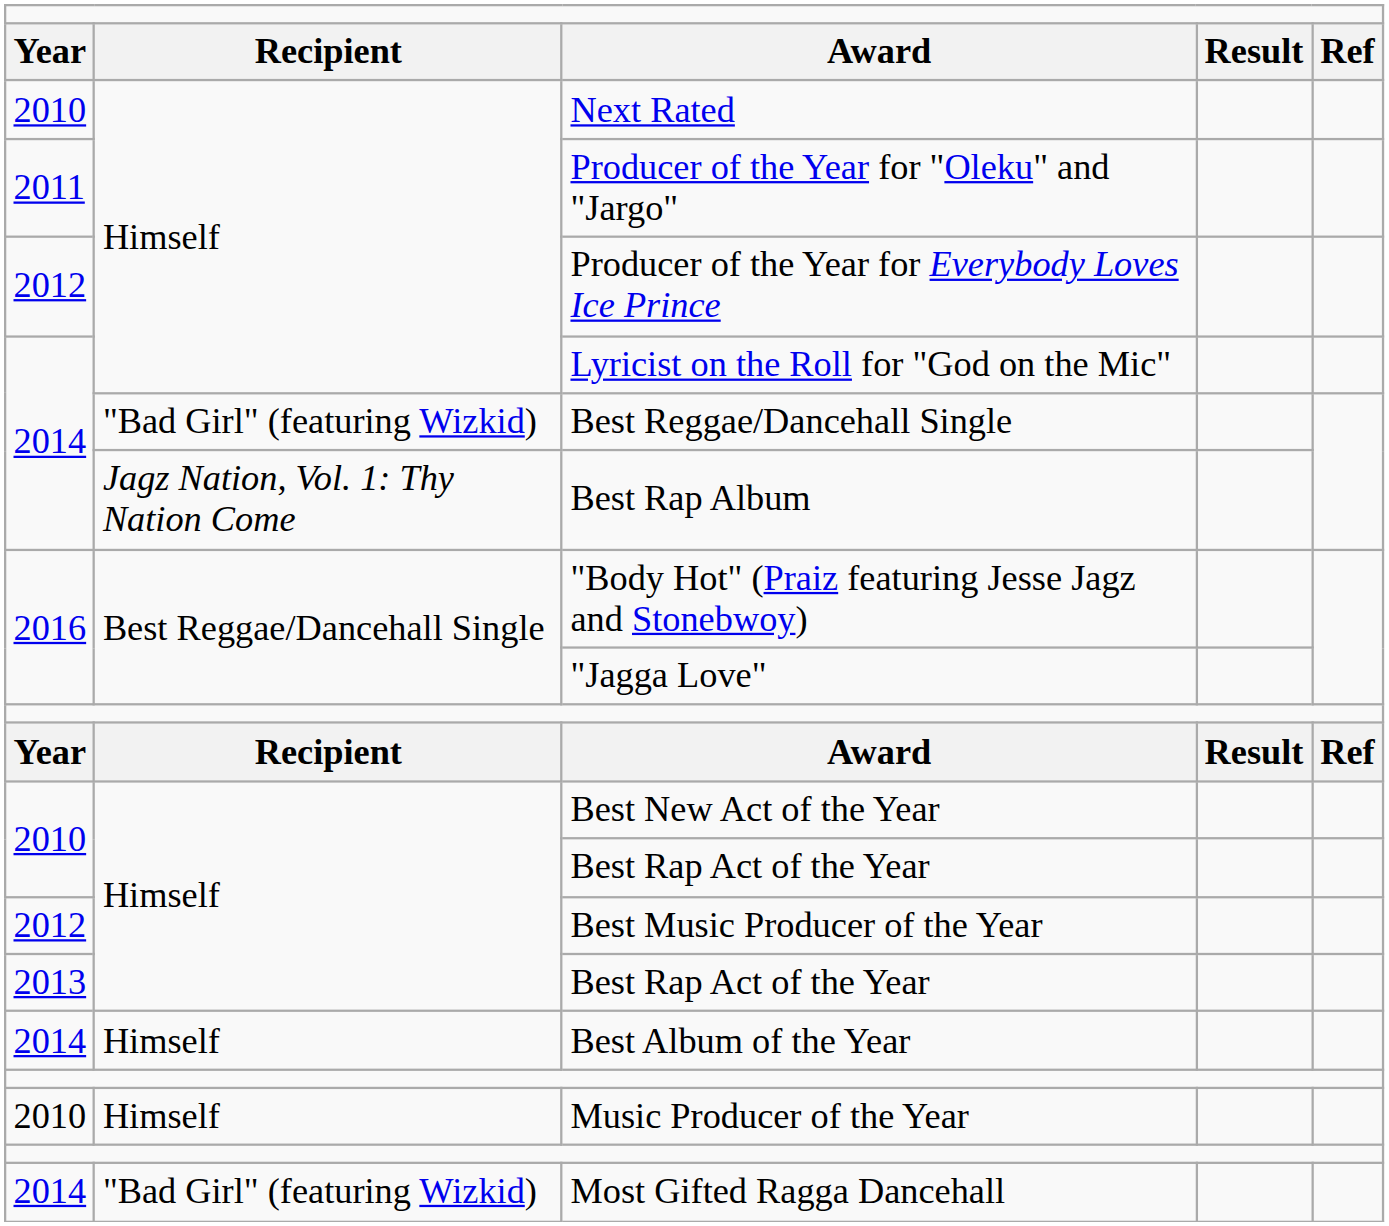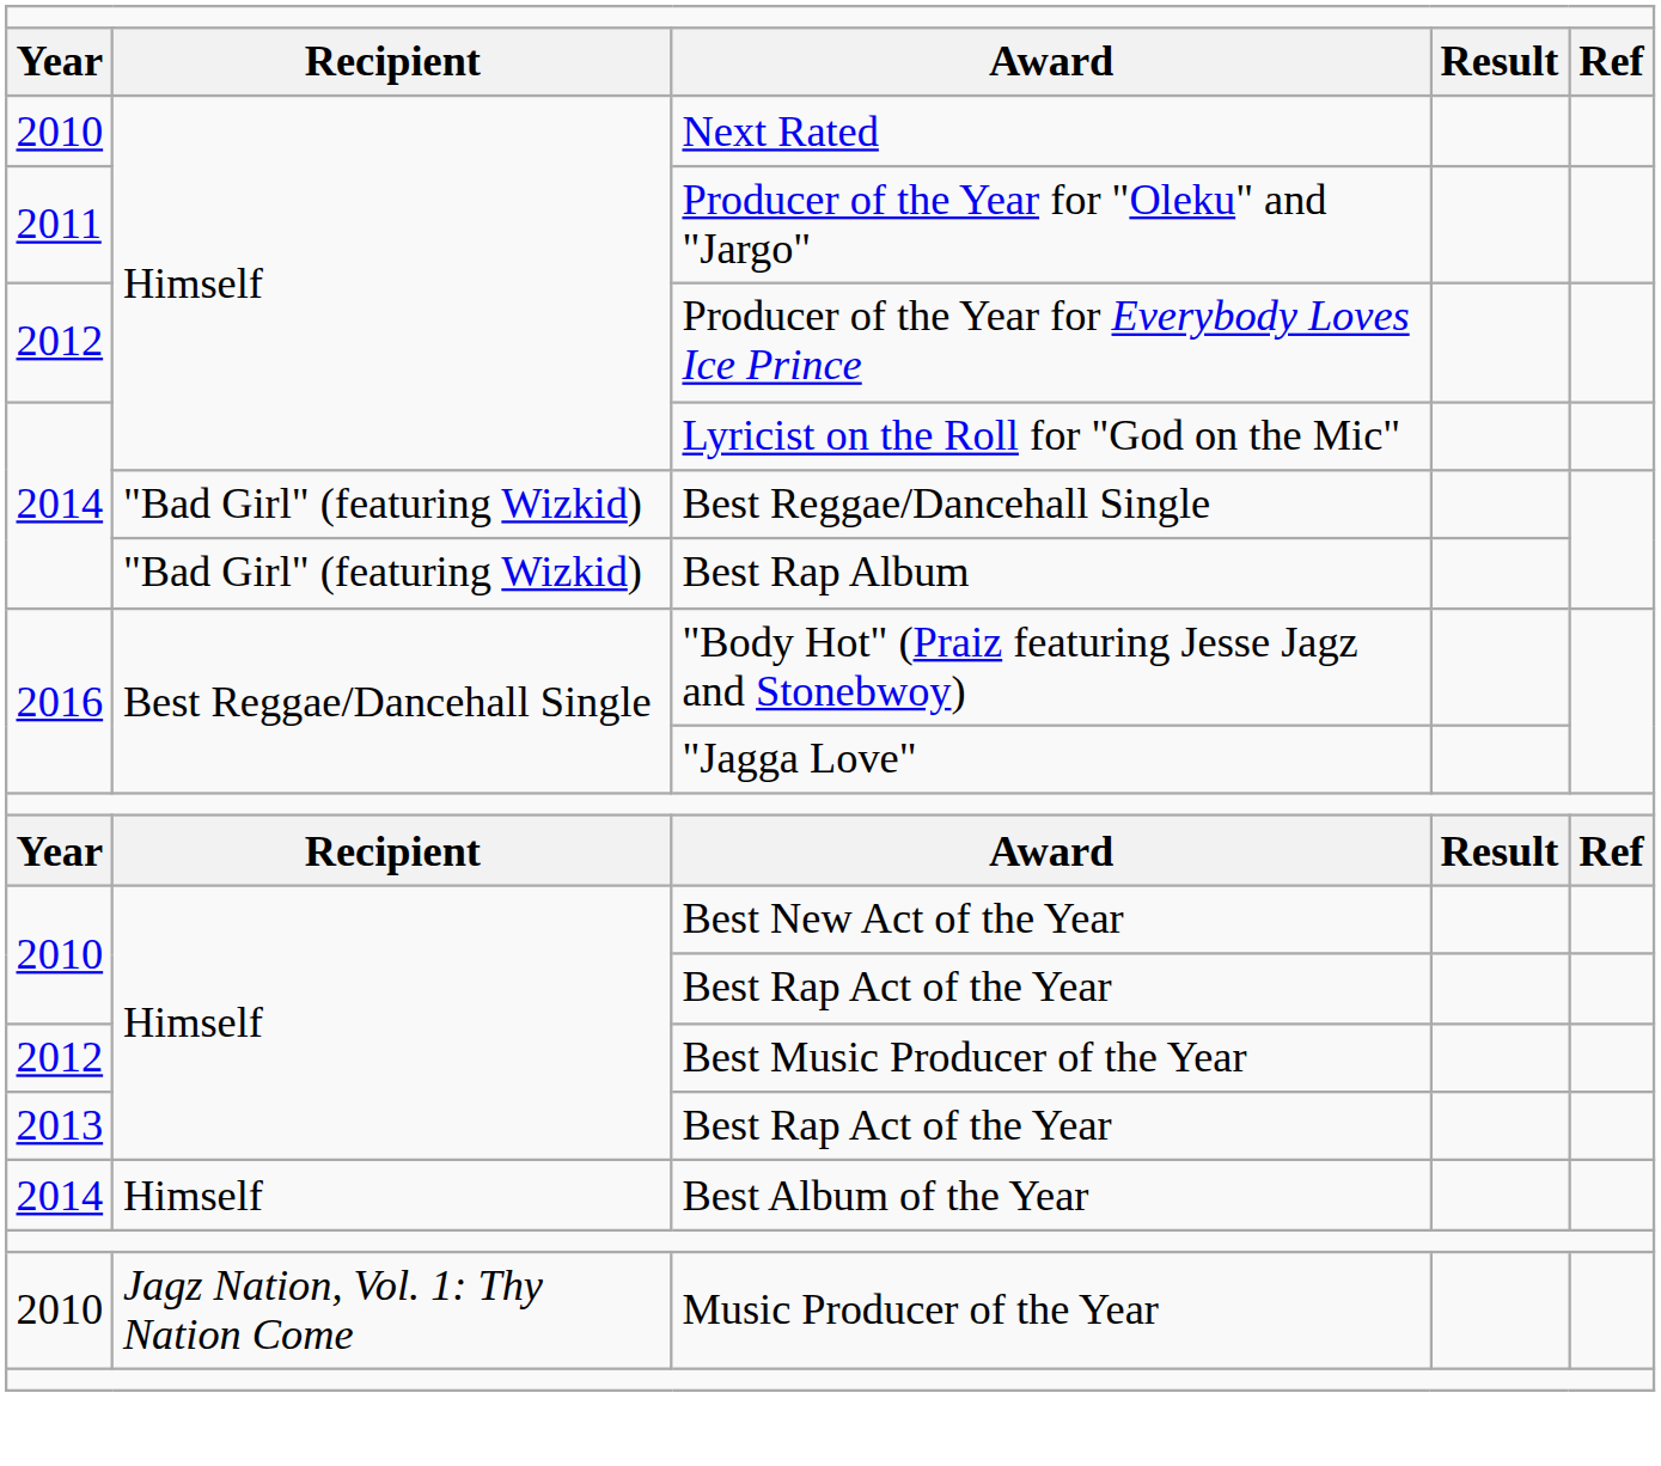Best Rap Album | column 2: Jagz Nation, Vol. 1: Thy Nation Come -> "Bad Girl" (featuring Wizkid)
Music Producer of the Year | column 2: Himself -> Jagz Nation, Vol. 1: Thy Nation Come
- row: 2014 | "Bad Girl" (featuring Wizkid) | Most Gifted Ragga Dancehall
